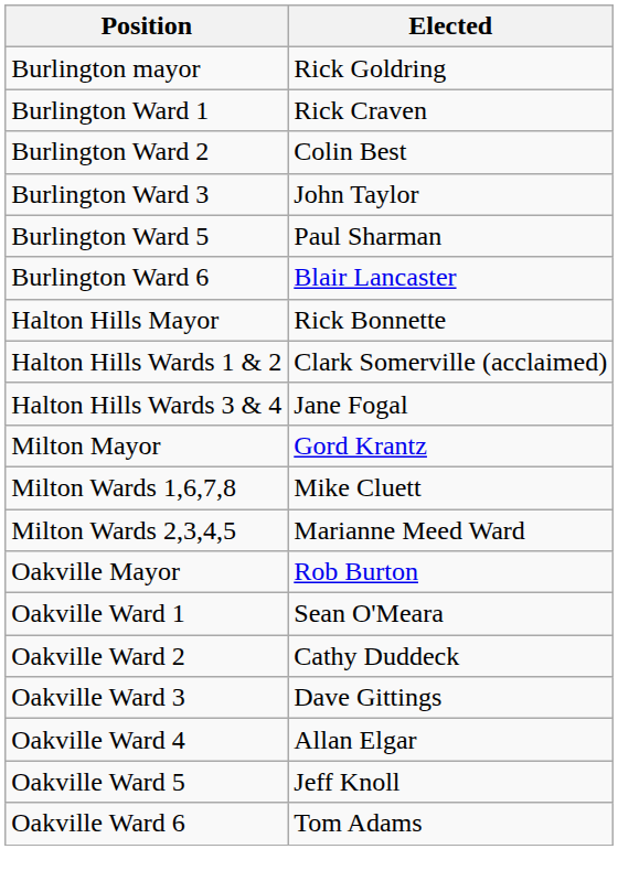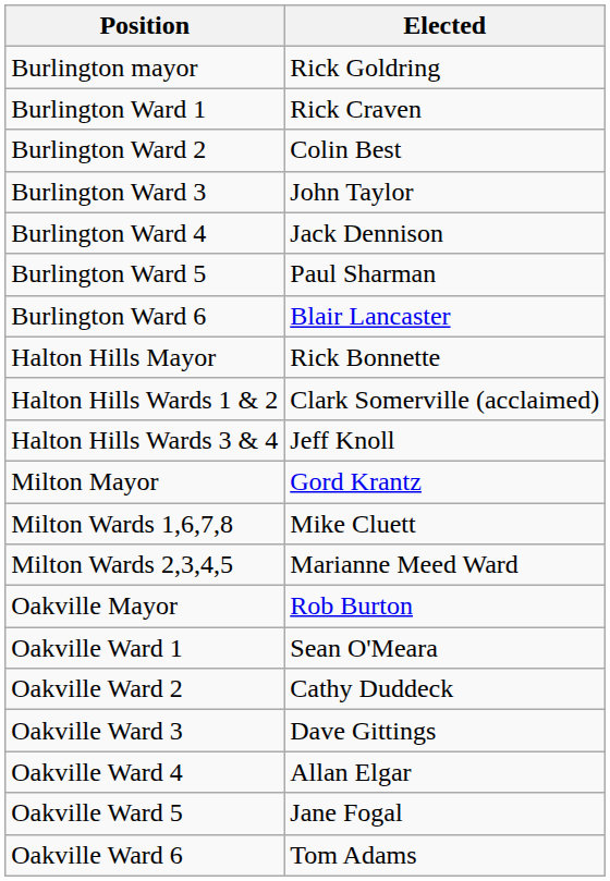+ row: Burlington Ward 4 | Jack Dennison
Halton Hills Wards 3 & 4 | Elected: Jane Fogal -> Jeff Knoll
Oakville Ward 5 | Elected: Jeff Knoll -> Jane Fogal
